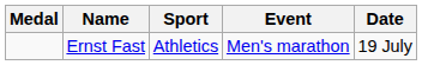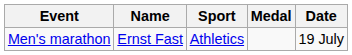columns swapped: Medal <-> Event
